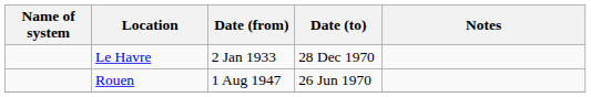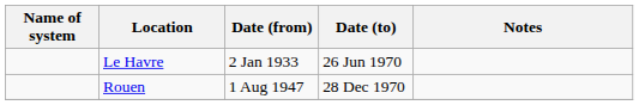Le Havre | Date (to): 28 Dec 1970 -> 26 Jun 1970
Rouen | Date (to): 26 Jun 1970 -> 28 Dec 1970
